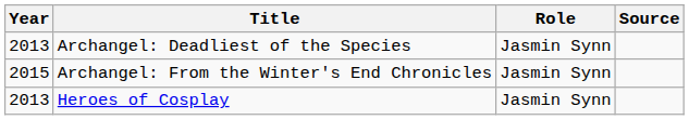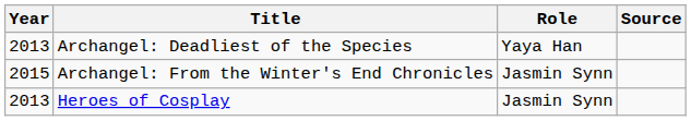Archangel: Deadliest of the Species | Role: Jasmin Synn -> Yaya Han
